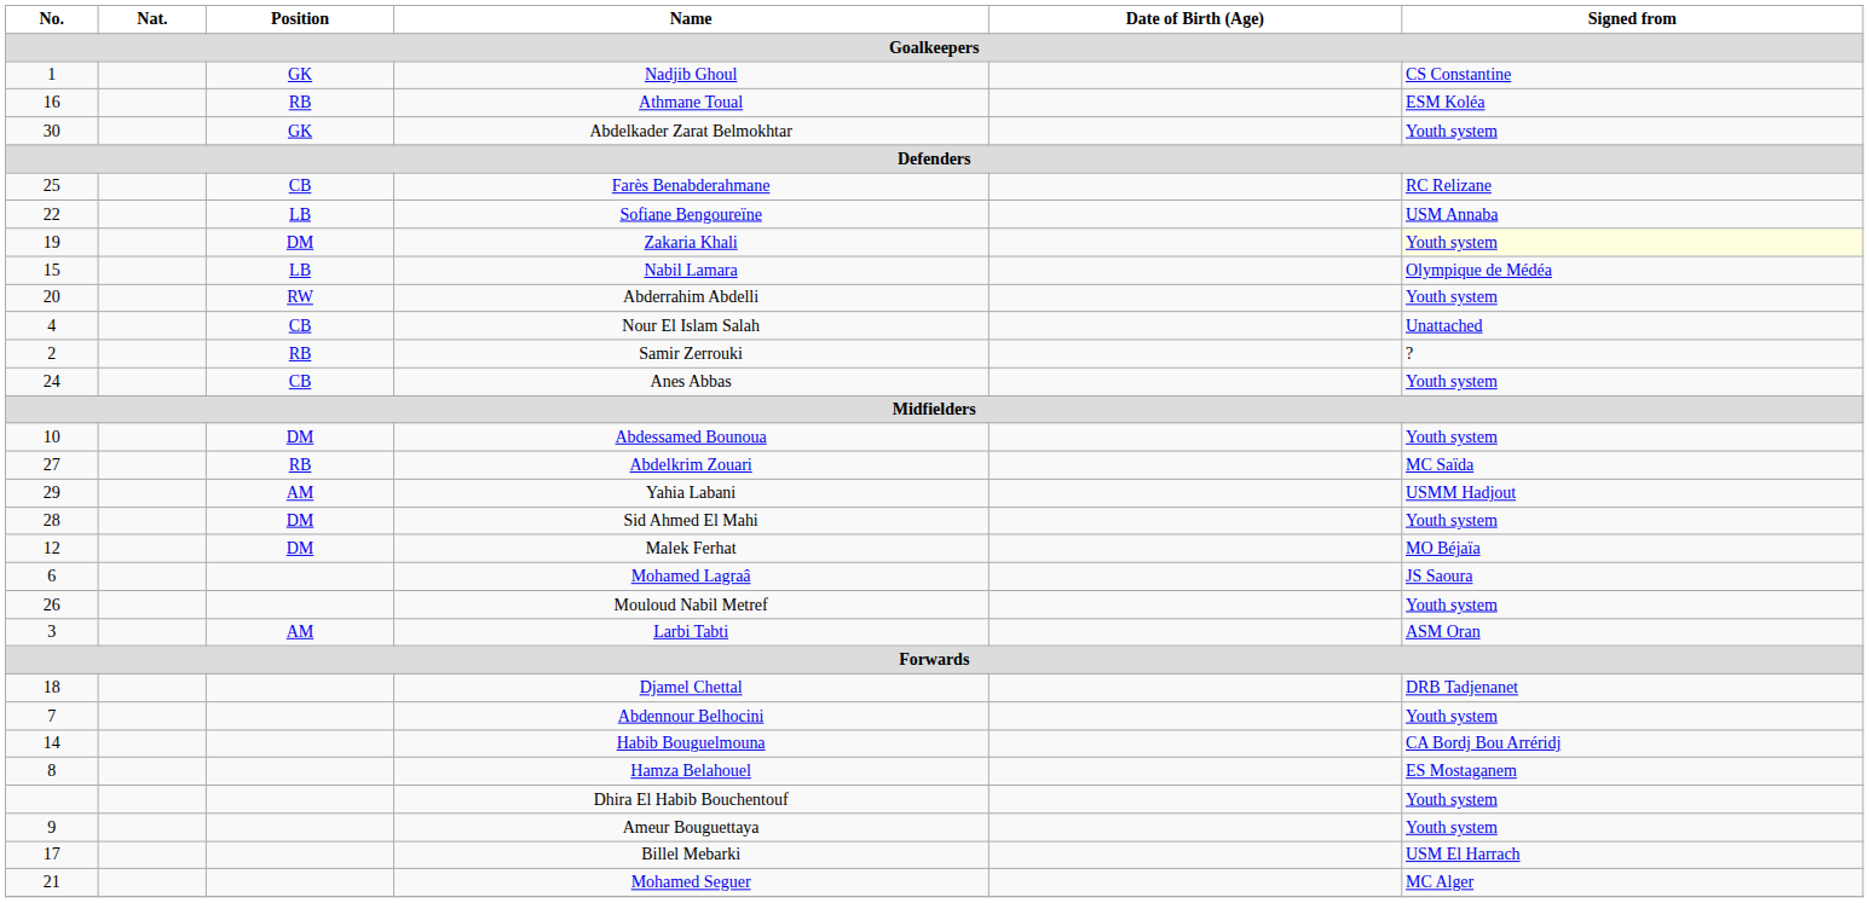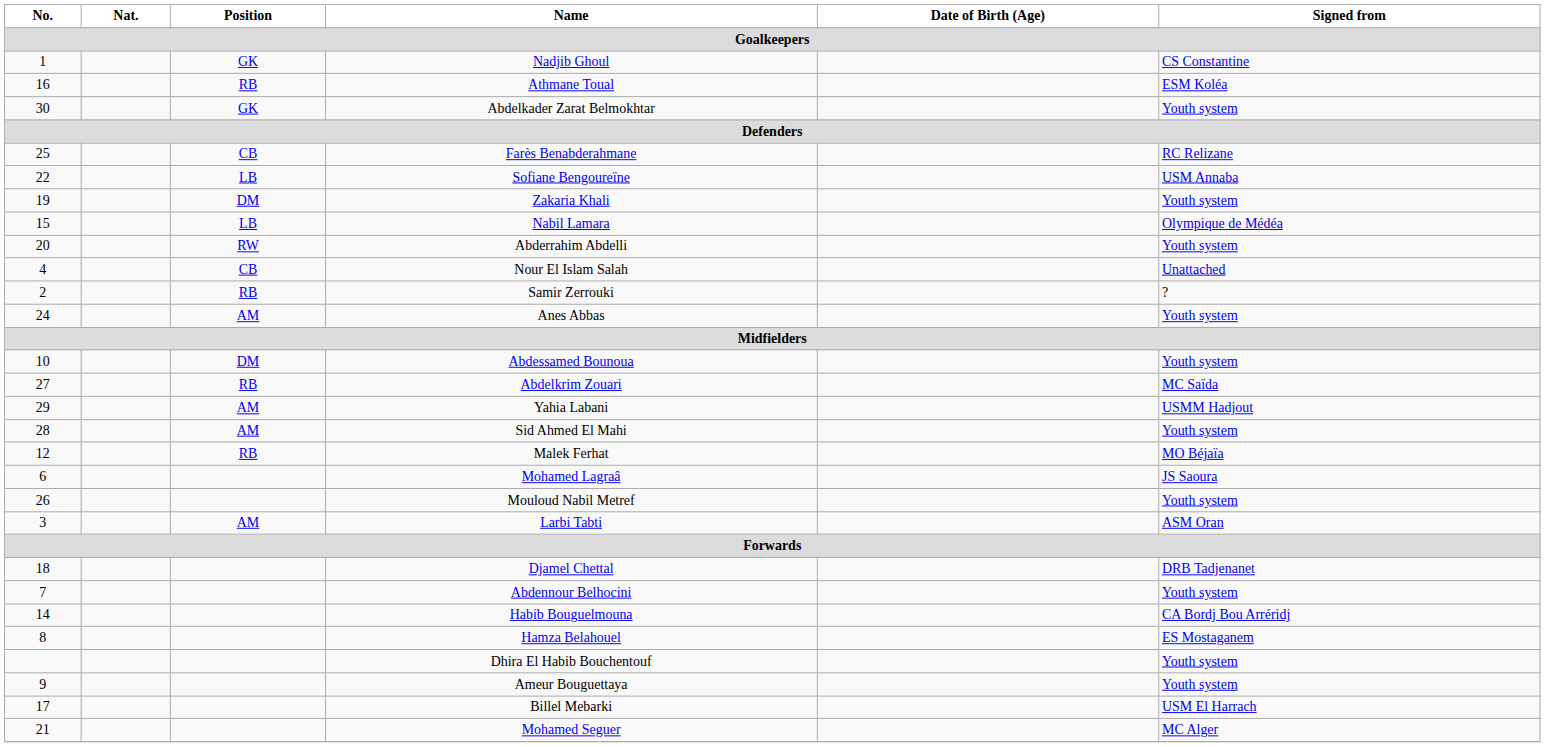Zakaria Khali | Signed from: lightyellow background -> no background
Anes Abbas | Position: CB -> AM
Sid Ahmed El Mahi | Position: DM -> AM
Malek Ferhat | Position: DM -> RB
